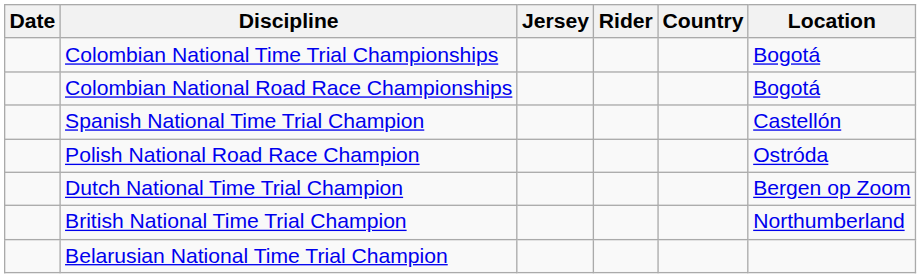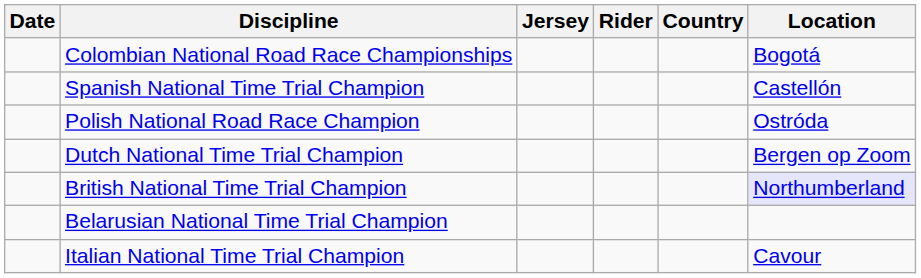- row: Colombian National Time Trial Championships | Bogotá
British National Time Trial Champion | Location: no background -> lavender background
+ row: Italian National Time Trial Champion | Cavour
